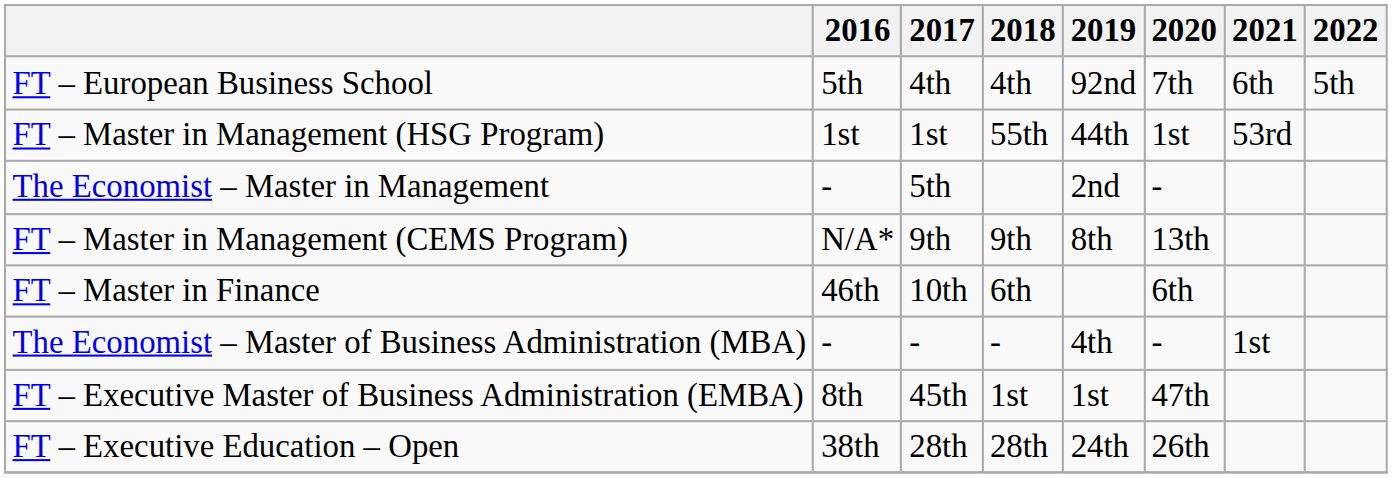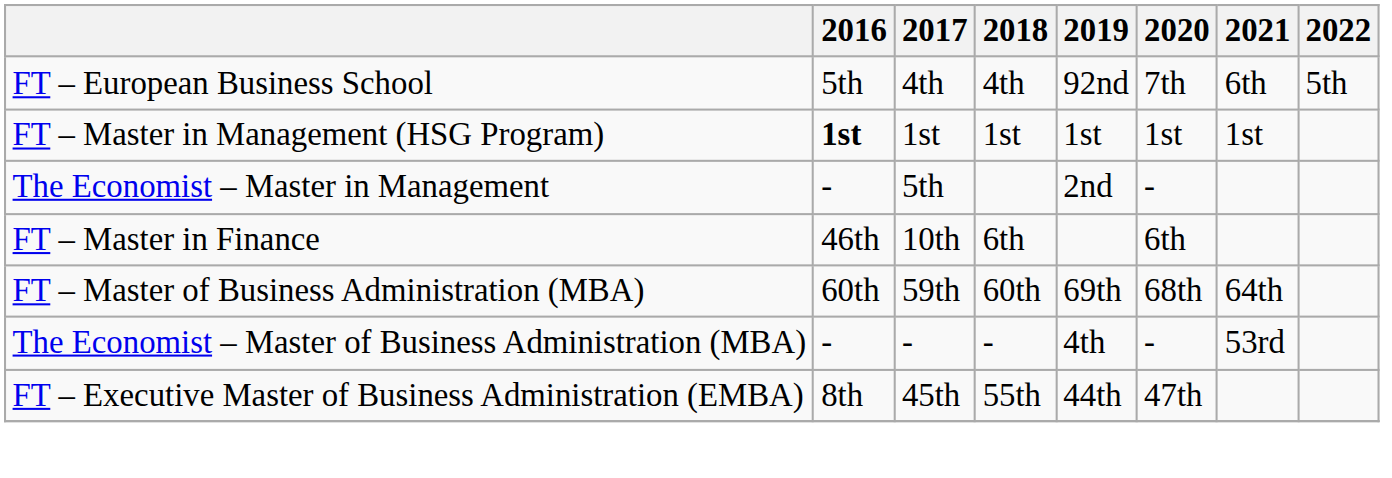FT – Master in Management (HSG Program) | 2016: normal -> bold
FT – Master in Management (HSG Program) | 2018: 55th -> 1st
FT – Master in Management (HSG Program) | 2019: 44th -> 1st
FT – Master in Management (HSG Program) | 2021: 53rd -> 1st
- row: FT – Master in Management (CEMS Program) | N/A* | 9th | 9th | 8th | 13th
+ row: FT – Master of Business Administration (MBA) | 60th | 59th | 60th | 69th | 68th | 64th
The Economist – Master of Business Administration (MBA) | 2021: 1st -> 53rd
FT – Executive Master of Business Administration (EMBA) | 2018: 1st -> 55th
FT – Executive Master of Business Administration (EMBA) | 2019: 1st -> 44th
- row: FT – Executive Education – Open | 38th | 28th | 28th | 24th | 26th
